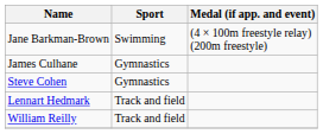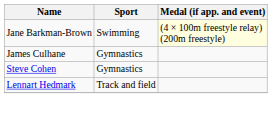Jane Barkman-Brown | Medal (if app. and event): no background -> lightyellow background
- row: William Reilly | Track and field
